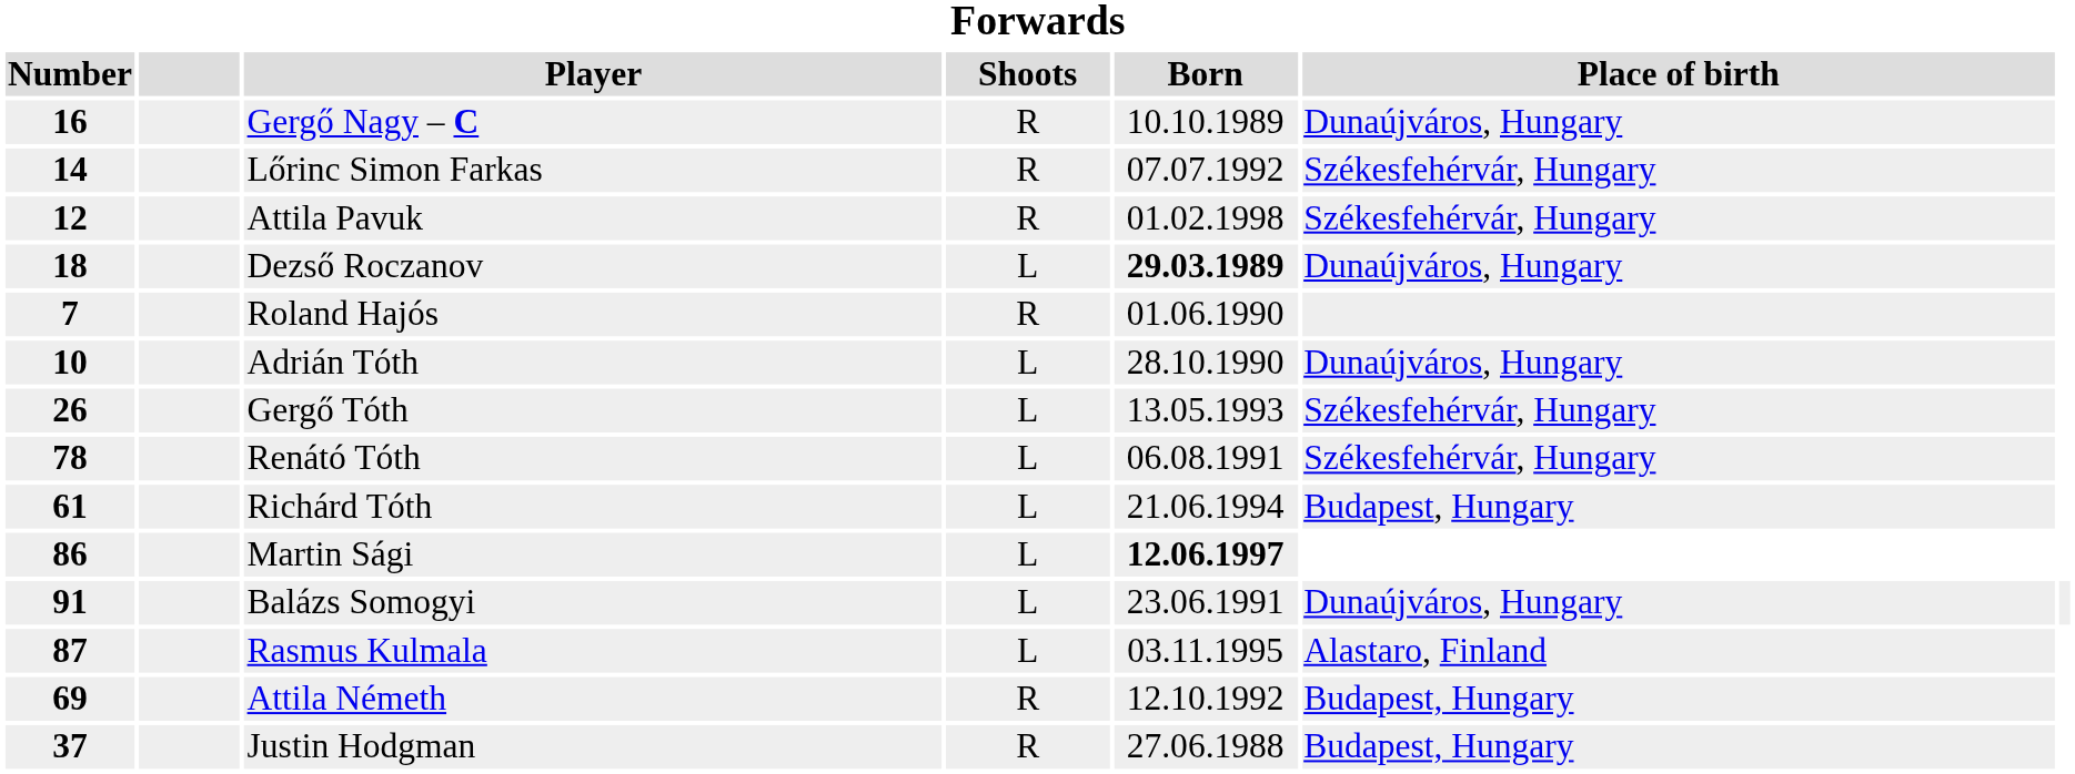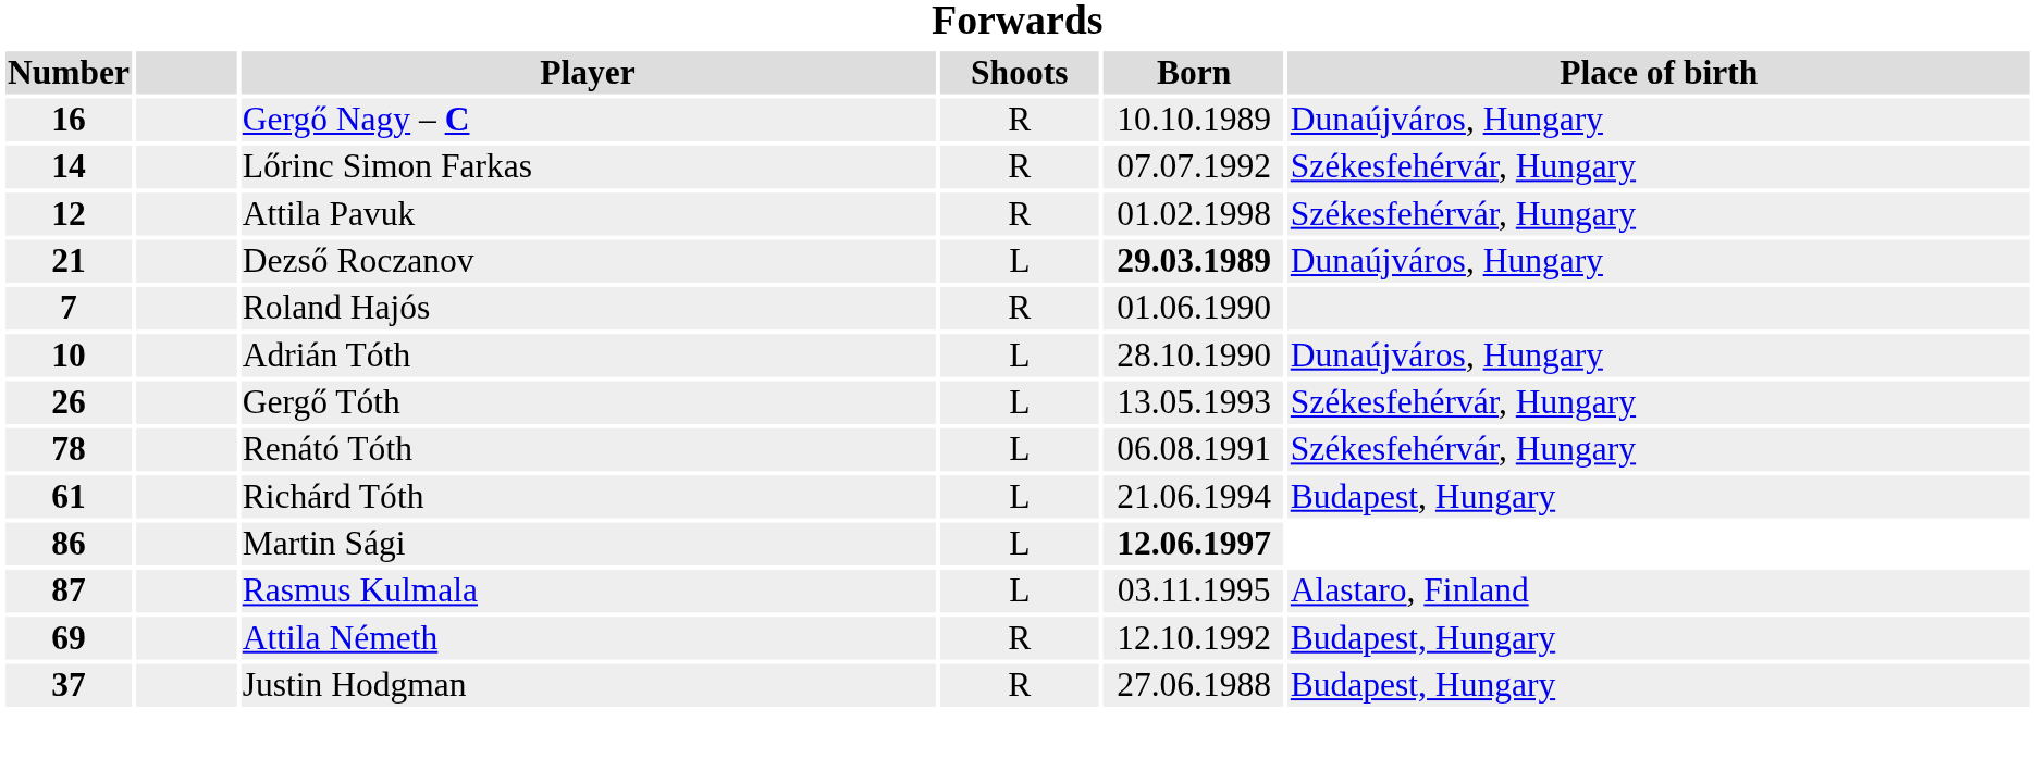Dezső Roczanov | Number: 18 -> 21
- row: 91 | Balázs Somogyi | L | 23.06.1991 | Dunaújváros, Hungary
